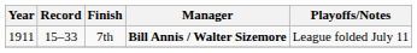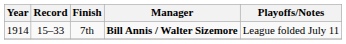7th | Year: 1911 -> 1914
